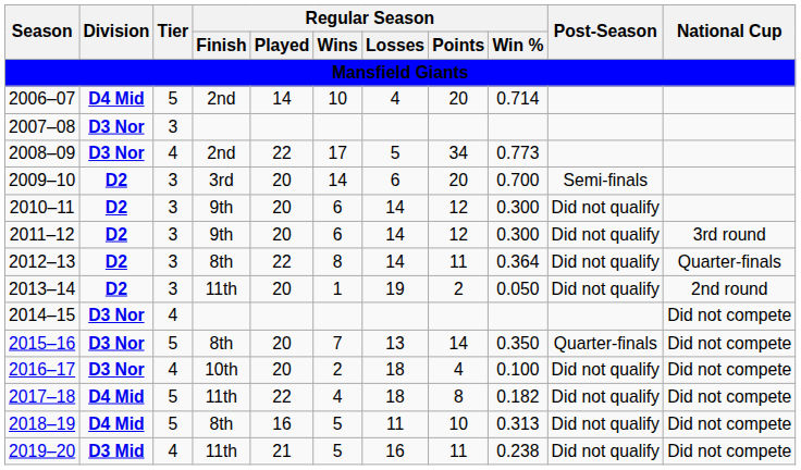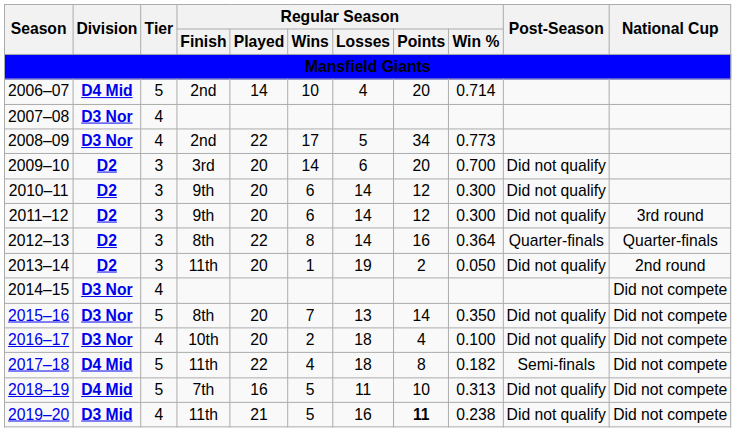2007–08 | Tier: 3 -> 4
2009–10 | Post-Season: Semi-finals -> Did not qualify
2012–13 | Regular Season / Points: 11 -> 16
2012–13 | Post-Season: Did not qualify -> Quarter-finals
2015–16 | Post-Season: Quarter-finals -> Did not qualify
2017–18 | Post-Season: Did not qualify -> Semi-finals
2018–19 | Regular Season / Finish: 8th -> 7th
2019–20 | Regular Season / Points: normal -> bold
